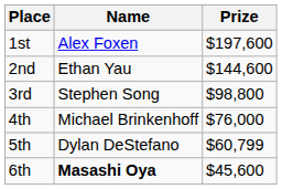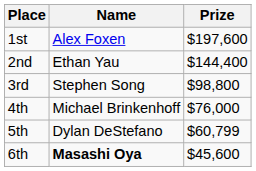2nd | Prize: $144,600 -> $144,400
